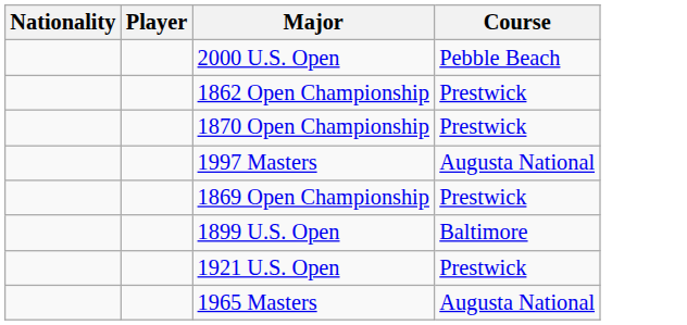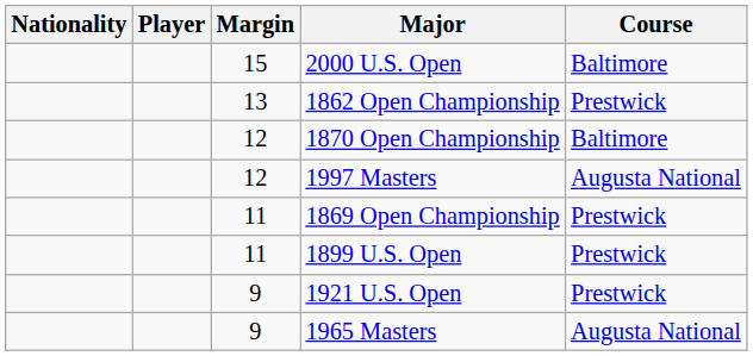+ column: Margin | 15 | 13 | 12 | 12 | 11 | 11 | 9 | 9
2000 U.S. Open | Course: Pebble Beach -> Baltimore
1870 Open Championship | Course: Prestwick -> Baltimore
1899 U.S. Open | Course: Baltimore -> Prestwick
